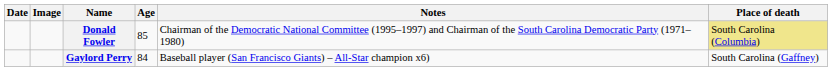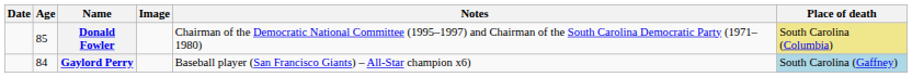columns swapped: Image <-> Age
Gaylord Perry | Place of death: no background -> lightblue background
